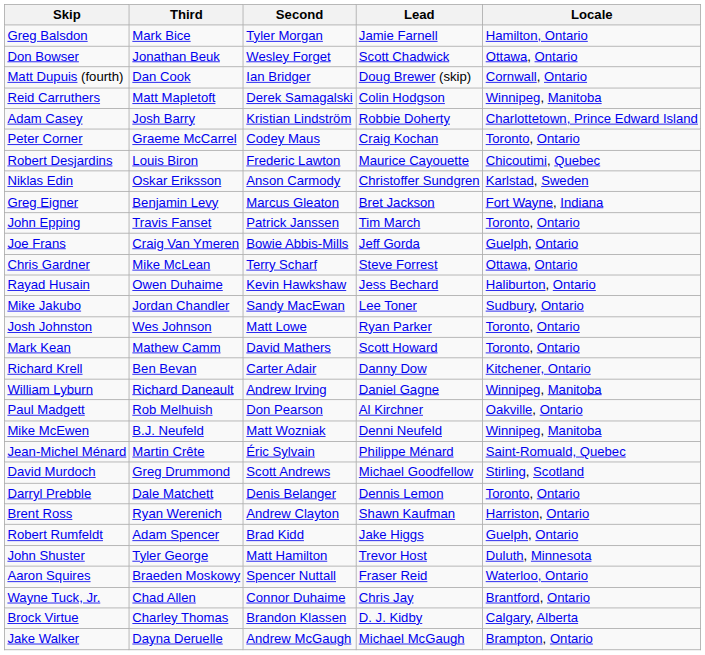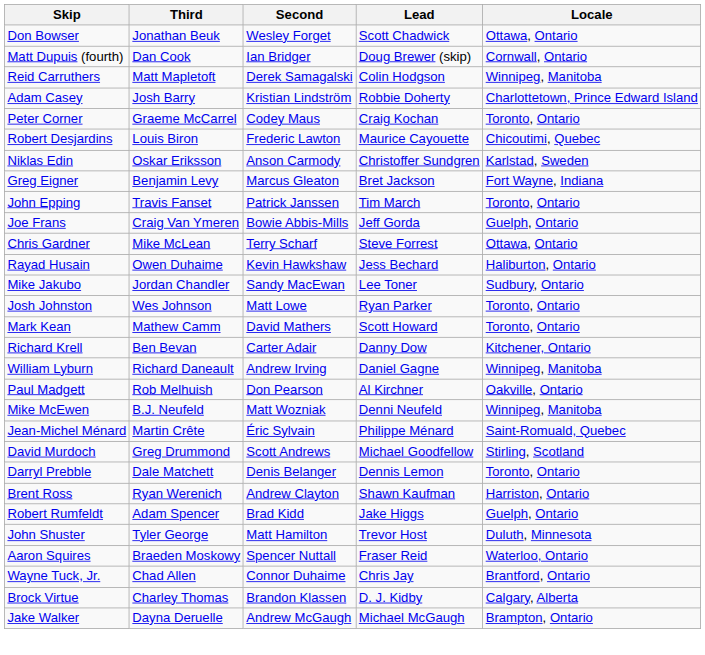- row: Greg Balsdon | Mark Bice | Tyler Morgan | Jamie Farnell | Hamilton, Ontario
